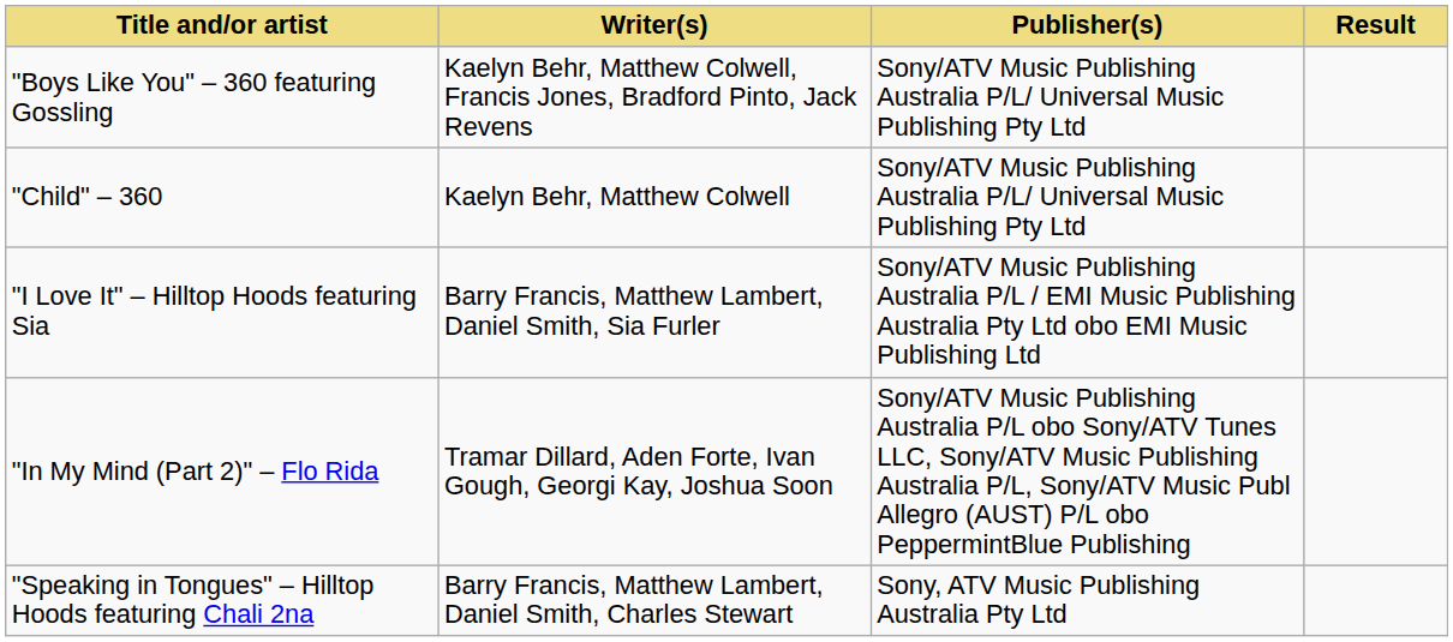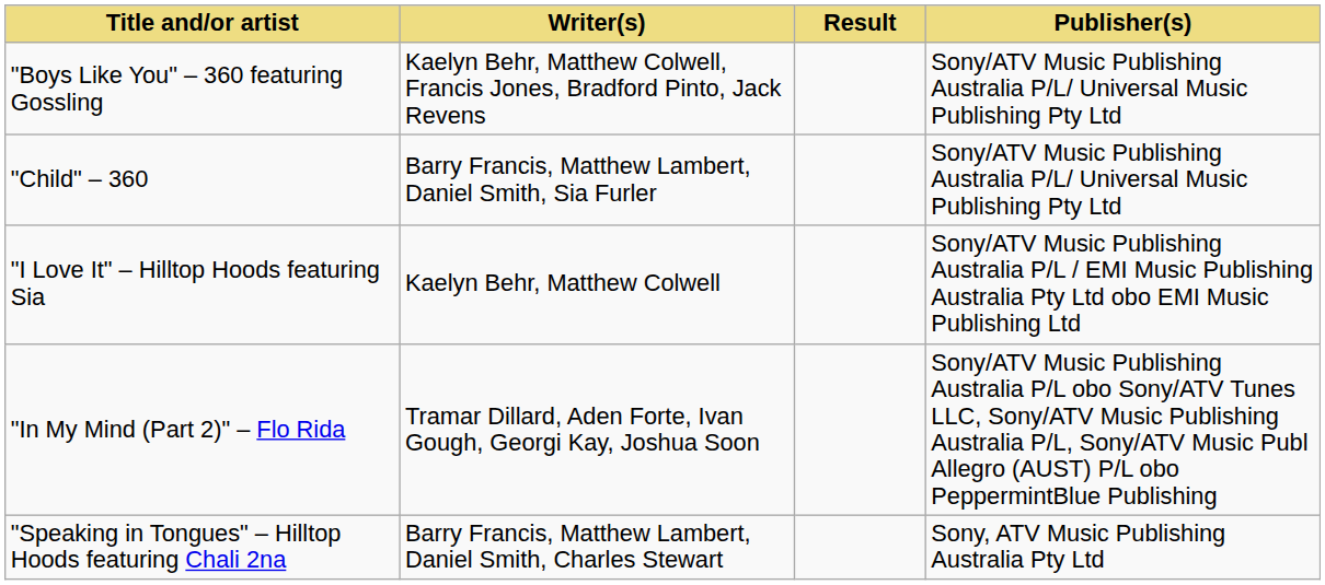columns swapped: Publisher(s) <-> Result
"Child" – 360 | Writer(s): Kaelyn Behr, Matthew Colwell -> Barry Francis, Matthew Lambert, Daniel Smith, Sia Furler
"I Love It" – Hilltop Hoods featuring Sia | Writer(s): Barry Francis, Matthew Lambert, Daniel Smith, Sia Furler -> Kaelyn Behr, Matthew Colwell
